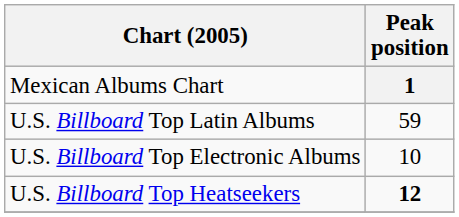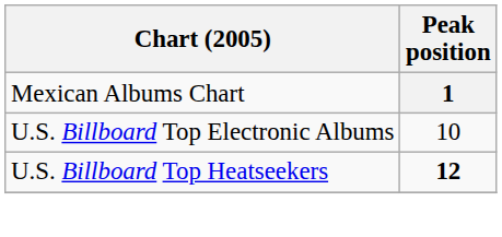- row: U.S. Billboard Top Latin Albums | 59
